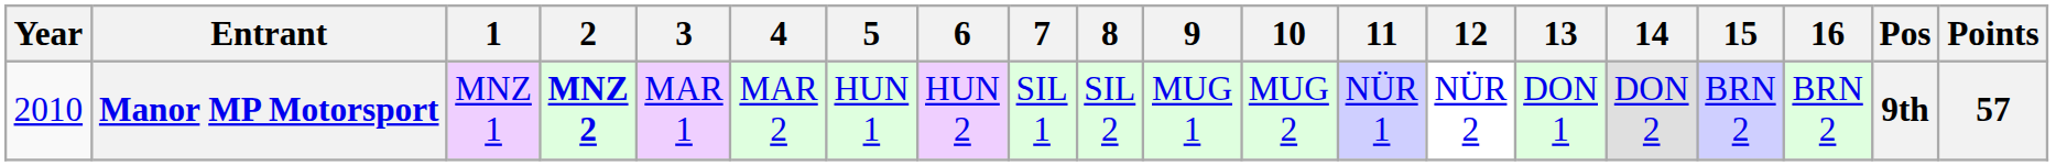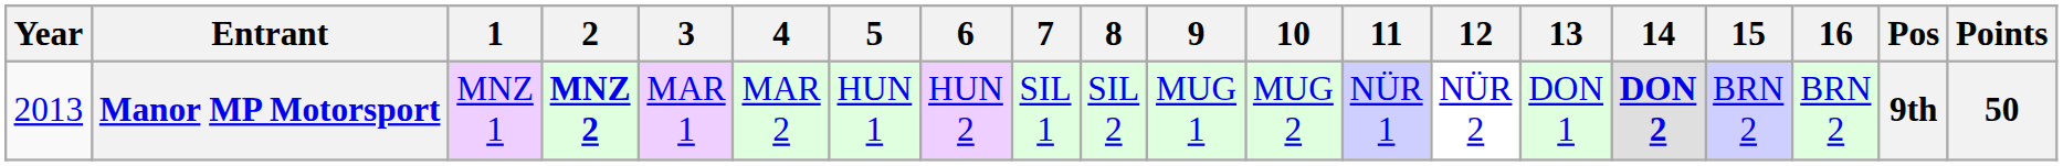Manor MP Motorsport | Year: 2010 -> 2013
Manor MP Motorsport | 14: normal -> bold
Manor MP Motorsport | Points: 57 -> 50
